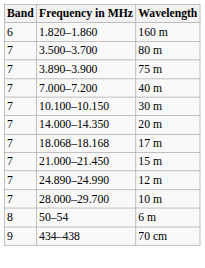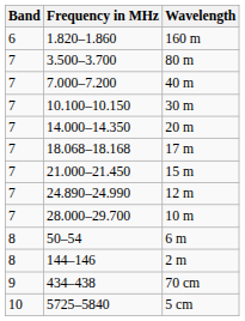- row: 7 | 3.890–3.900 | 75 m
+ row: 8 | 144–146 | 2 m
+ row: 10 | 5725–5840 | 5 cm
